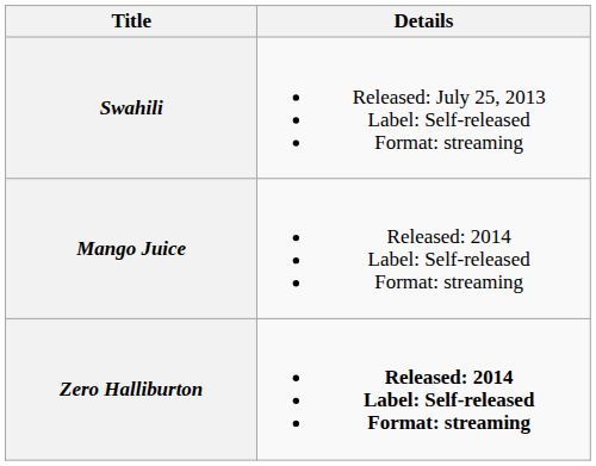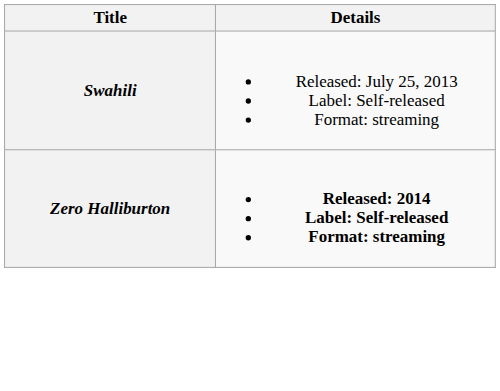- row: Mango Juice | Released: 2014 Label: Self-released Format: streaming
